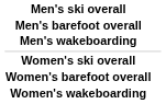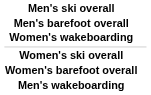rows swapped: Men's wakeboarding <-> Women's wakeboarding
